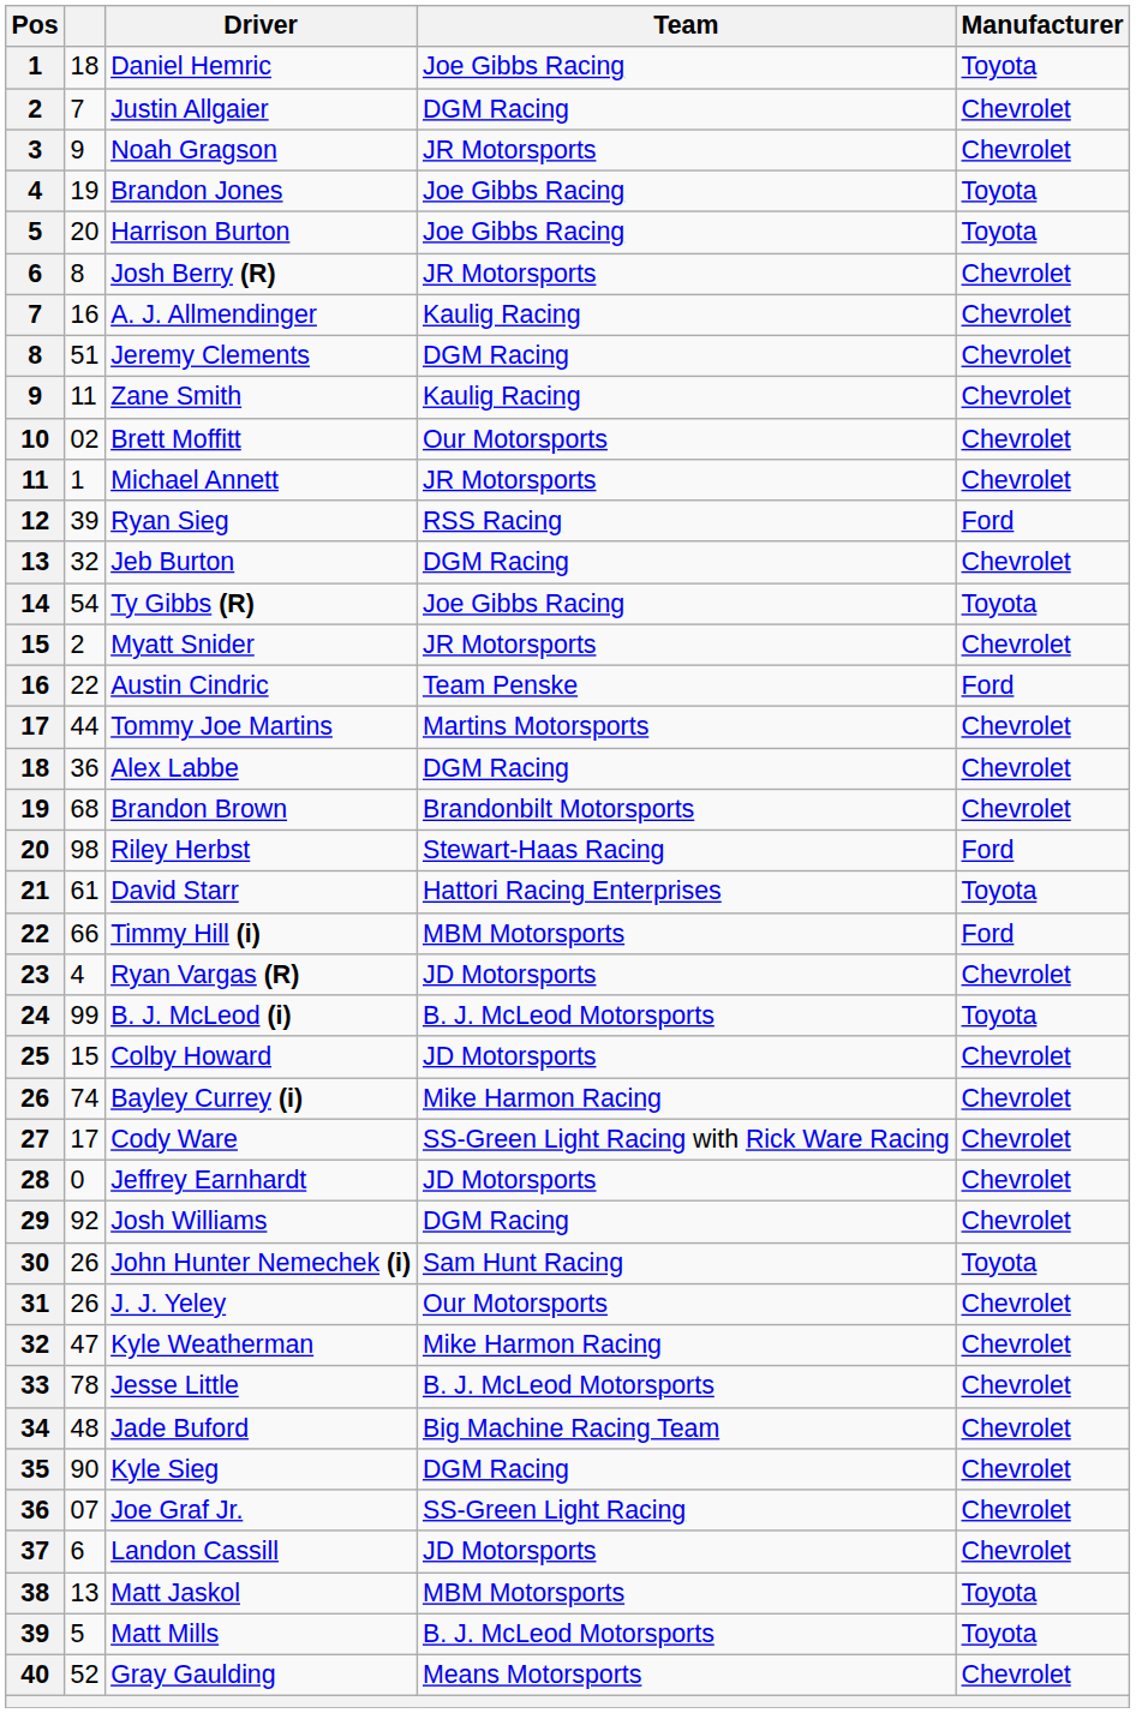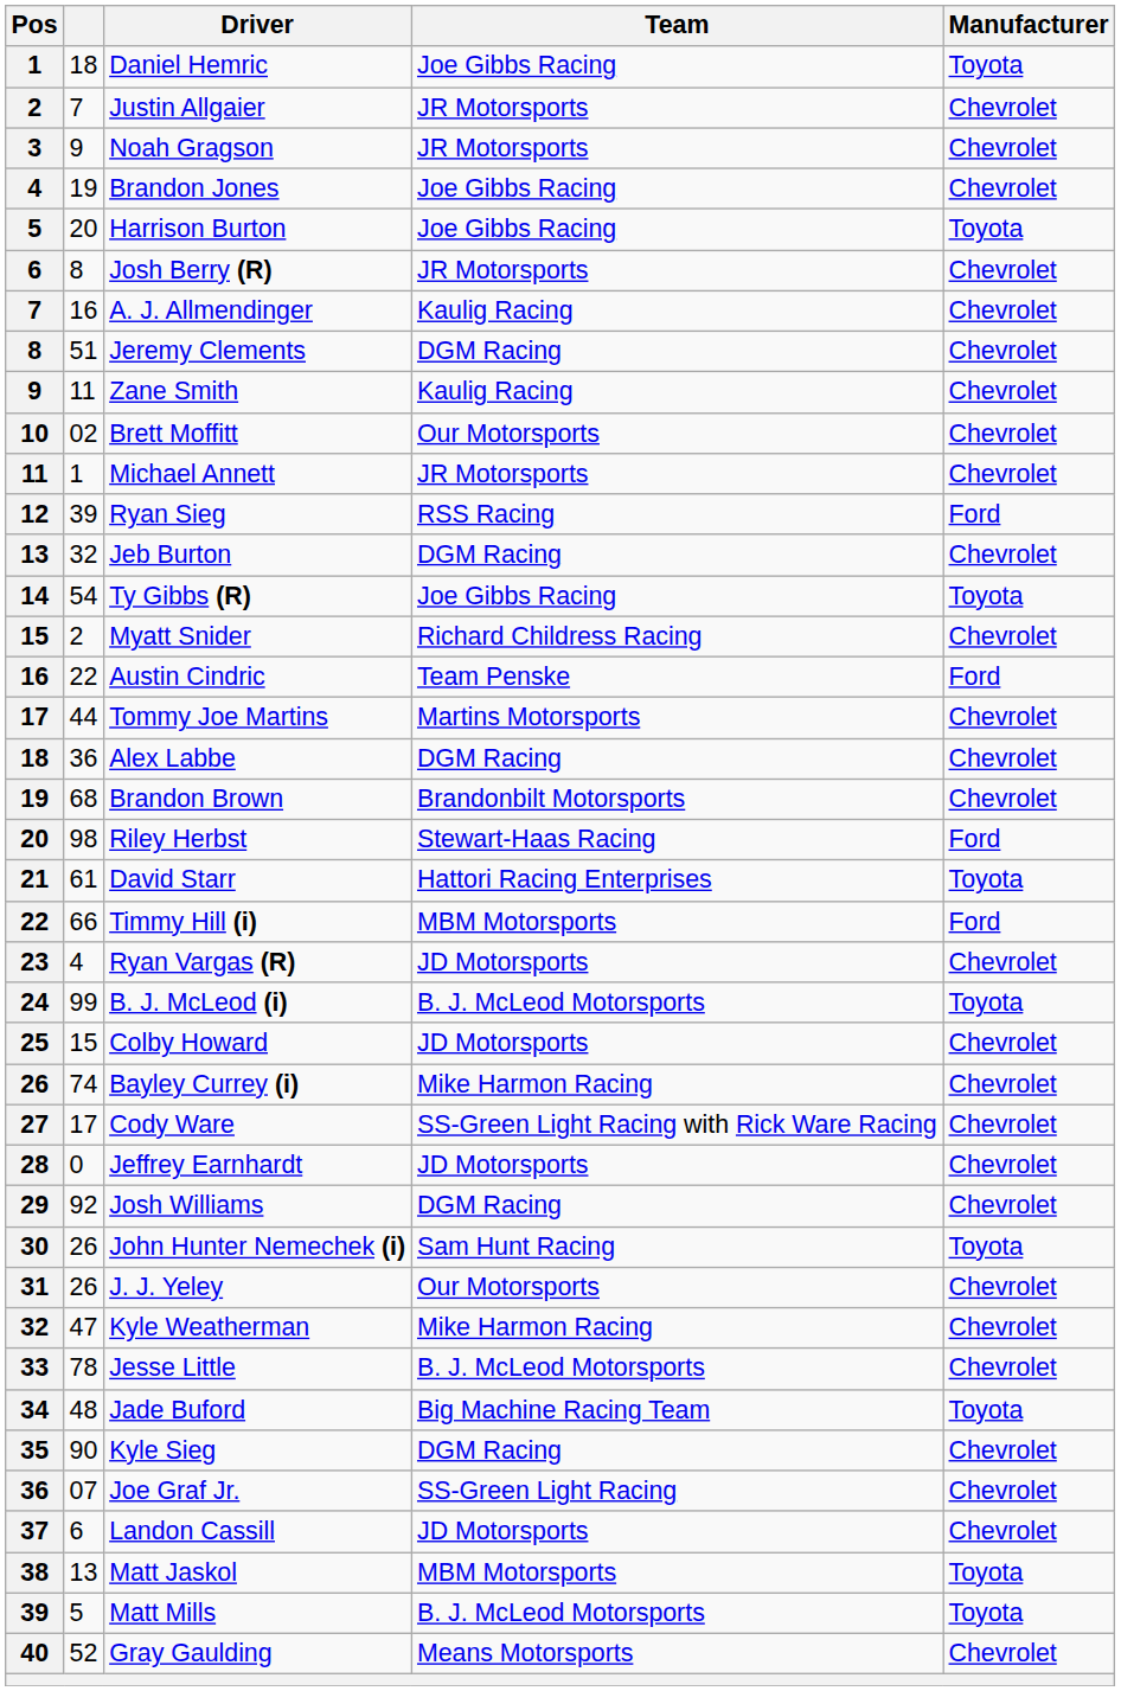Justin Allgaier | Team: DGM Racing -> JR Motorsports
Brandon Jones | Manufacturer: Toyota -> Chevrolet
Myatt Snider | Team: JR Motorsports -> Richard Childress Racing
Jade Buford | Manufacturer: Chevrolet -> Toyota
